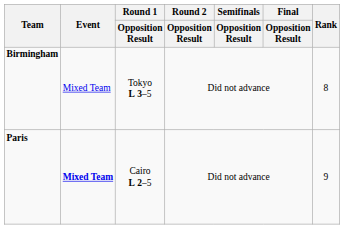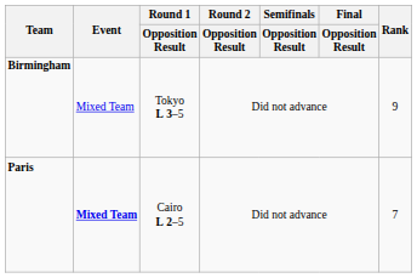Birmingham | Rank: 8 -> 9
Paris | Rank: 9 -> 7
